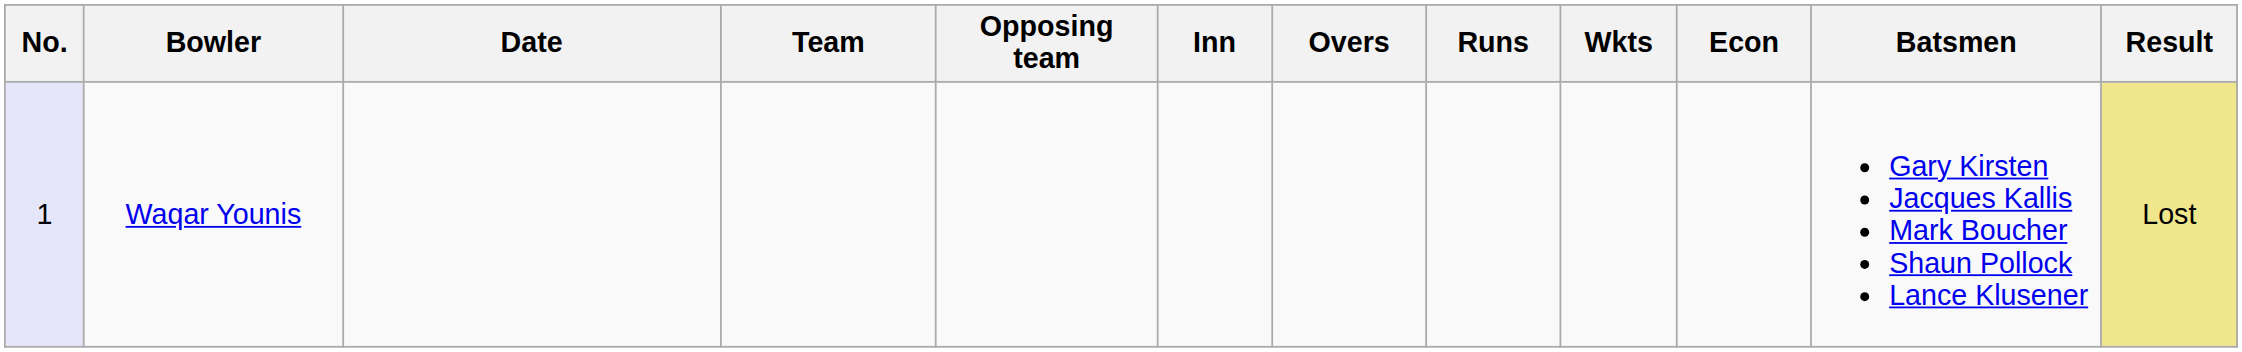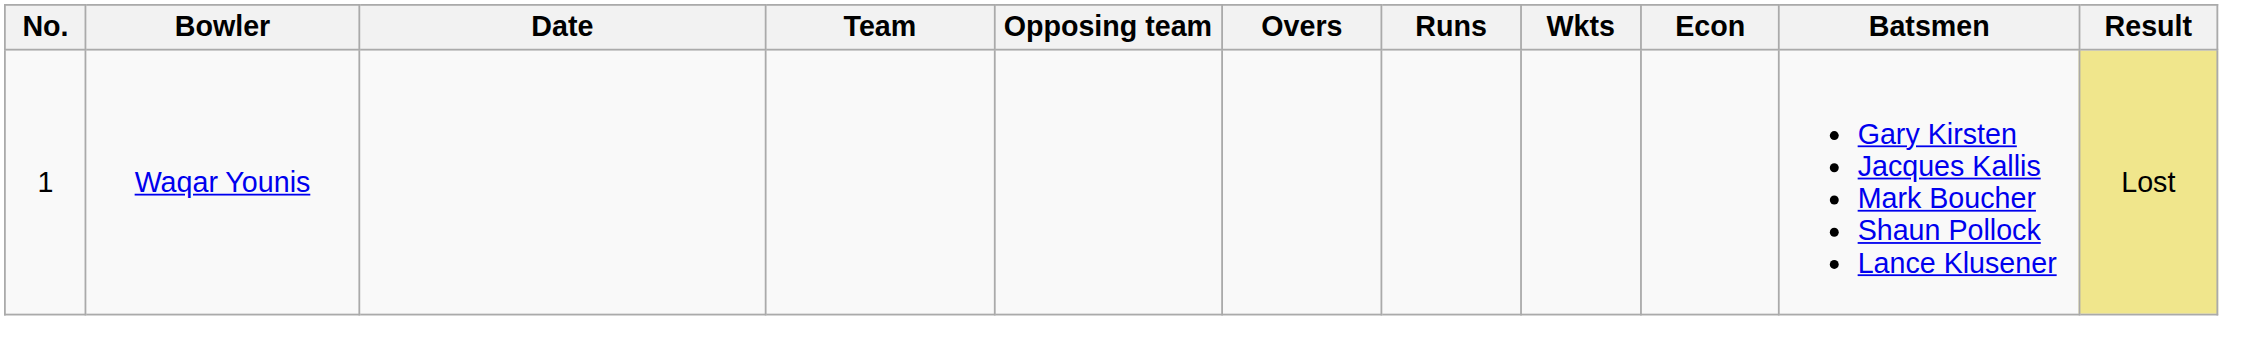- column: Inn
Waqar Younis | No.: lavender background -> no background
